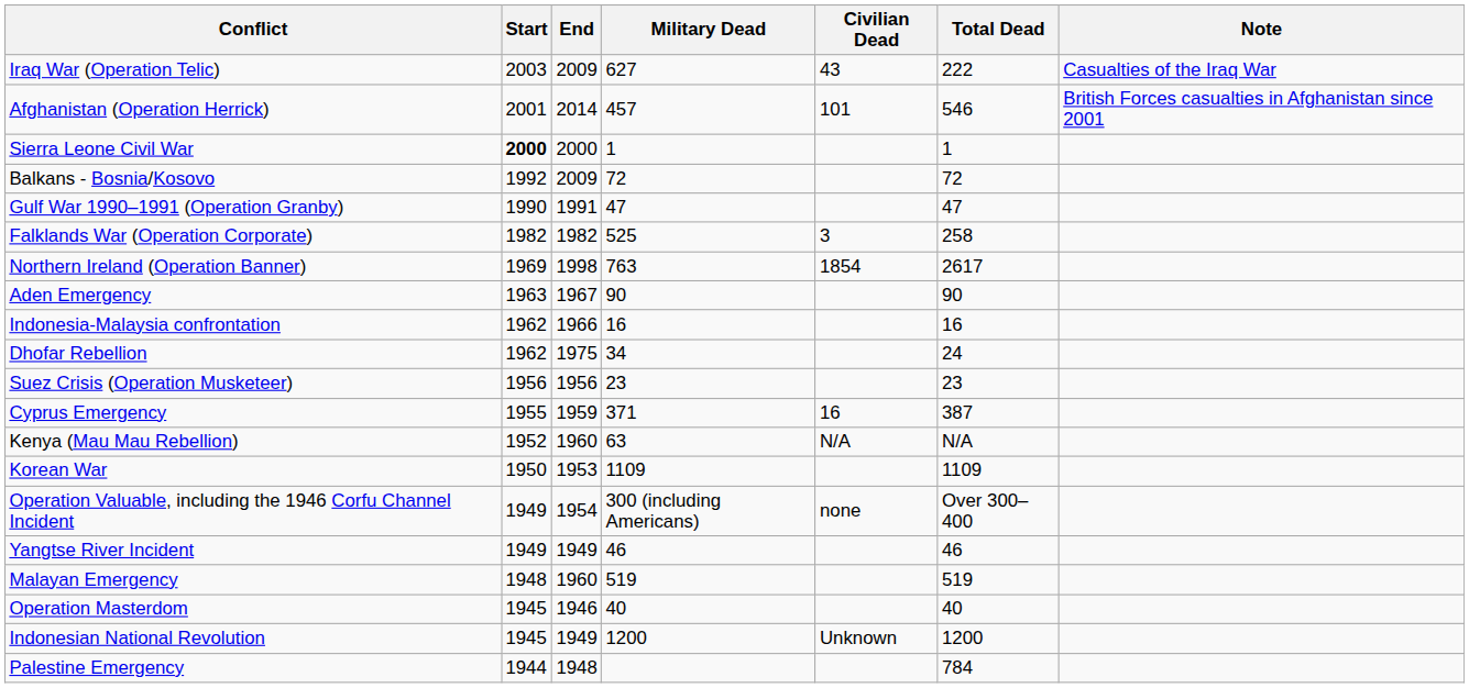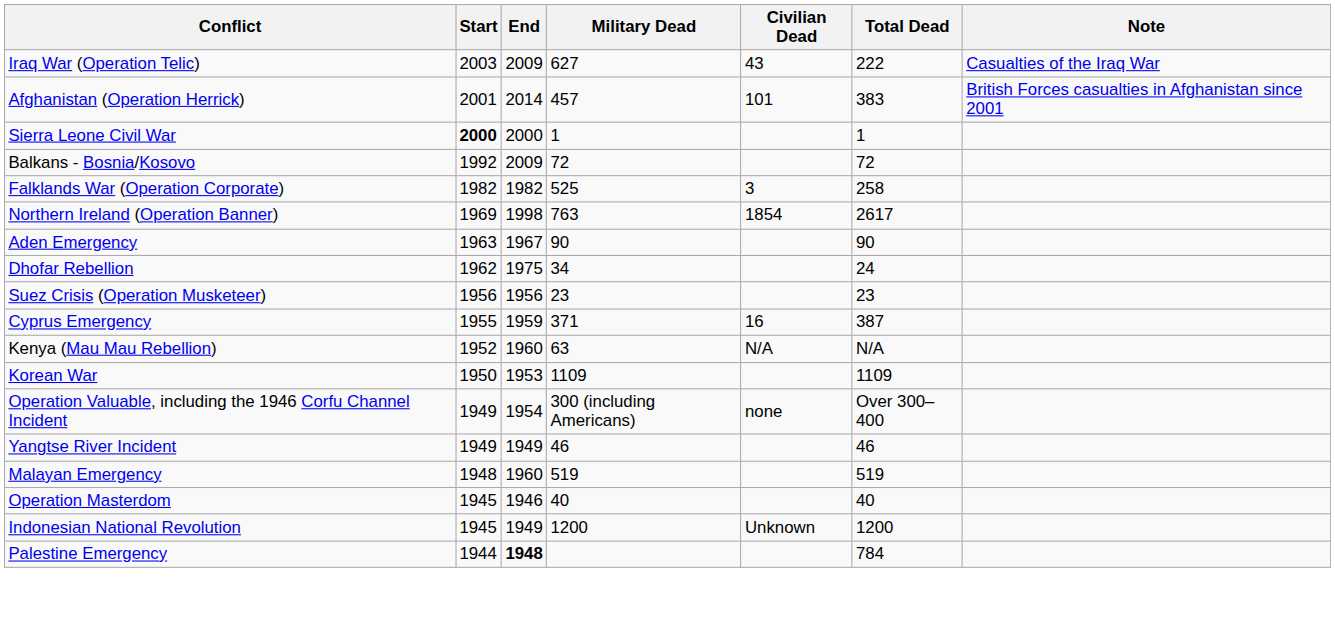Afghanistan (Operation Herrick) | Total Dead: 546 -> 383
- row: Gulf War 1990–1991 (Operation Granby) | 1990 | 1991 | 47 | 47
- row: Indonesia-Malaysia confrontation | 1962 | 1966 | 16 | 16
Palestine Emergency | End: normal -> bold
